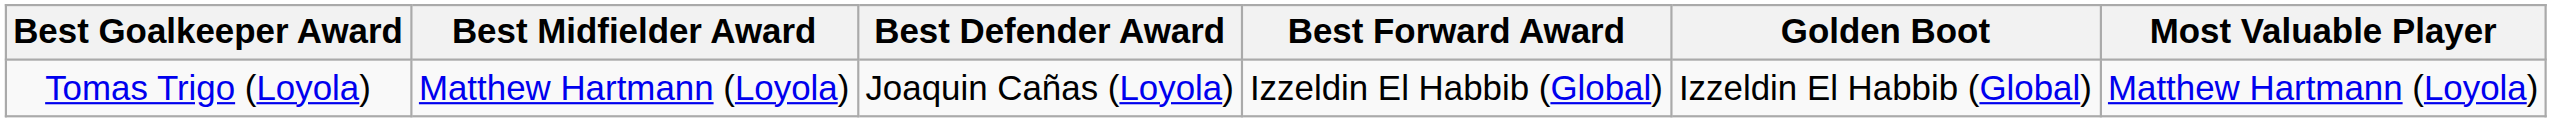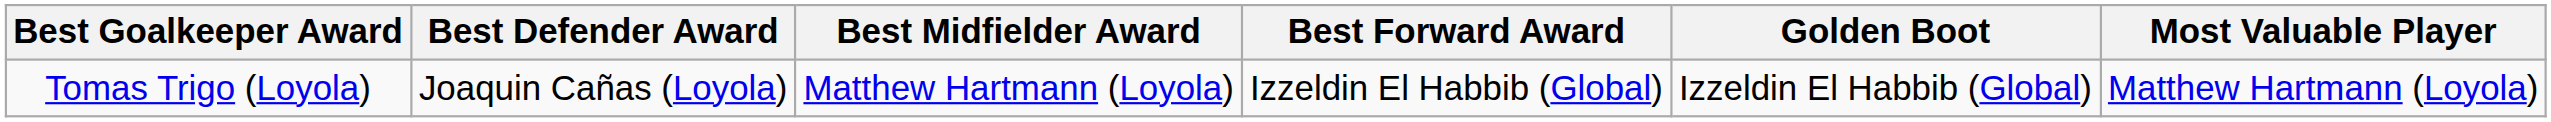columns swapped: Best Defender Award <-> Best Midfielder Award
